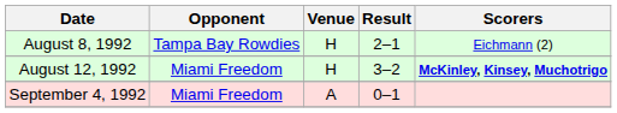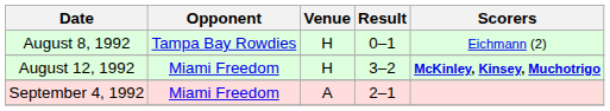August 8, 1992 | Result: 2–1 -> 0–1
September 4, 1992 | Result: 0–1 -> 2–1
